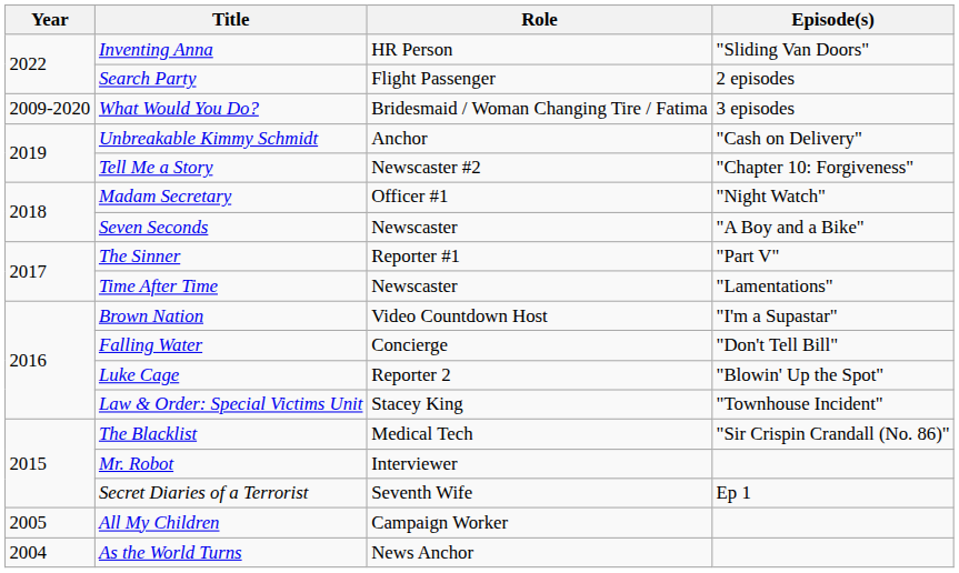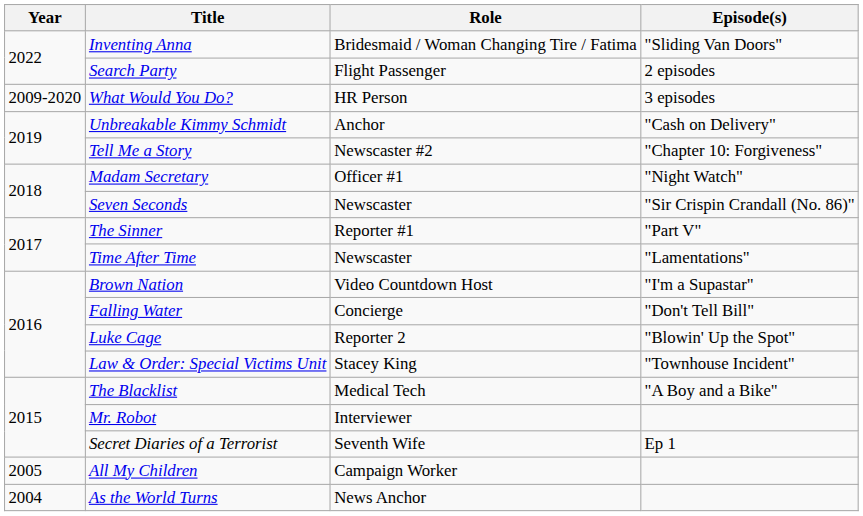Inventing Anna | Role: HR Person -> Bridesmaid / Woman Changing Tire / Fatima
What Would You Do? | Role: Bridesmaid / Woman Changing Tire / Fatima -> HR Person
Seven Seconds | Episode(s): "A Boy and a Bike" -> "Sir Crispin Crandall (No. 86)"
The Blacklist | Episode(s): "Sir Crispin Crandall (No. 86)" -> "A Boy and a Bike"
